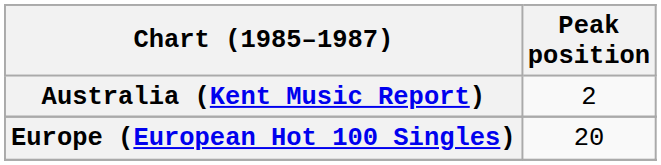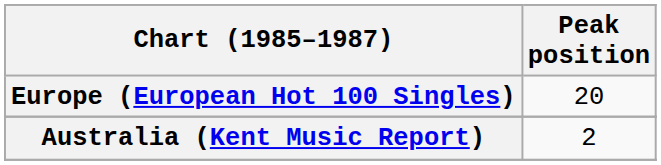rows swapped: Australia (Kent Music Report) <-> Europe (European Hot 100 Singles)
